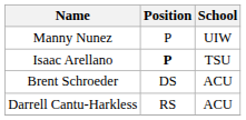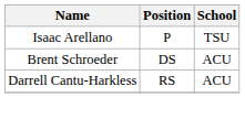- row: Manny Nunez | P | UIW
Isaac Arellano | Position: bold -> normal
